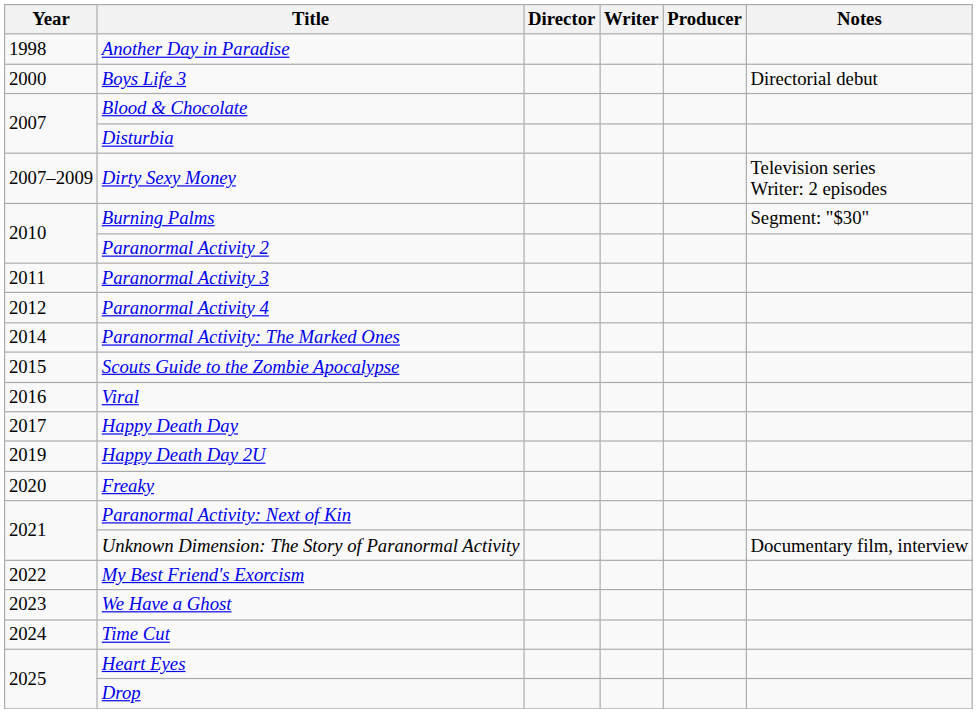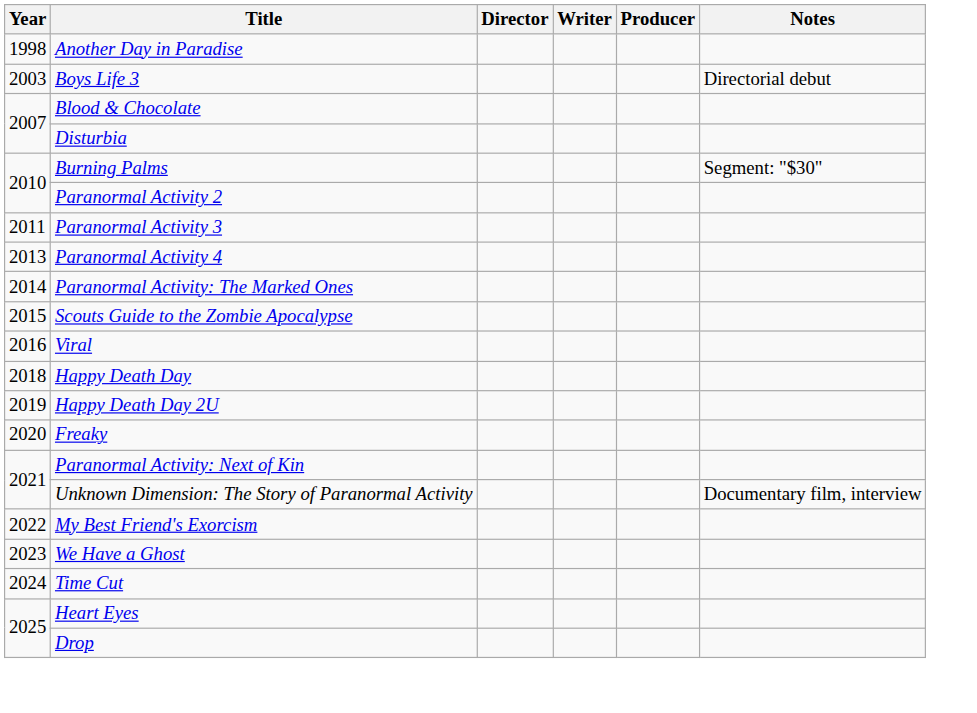Boys Life 3 | Year: 2000 -> 2003
- row: 2007–2009 | Dirty Sexy Money | Television series Writer: 2 episodes
Paranormal Activity 4 | Year: 2012 -> 2013
Happy Death Day | Year: 2017 -> 2018
